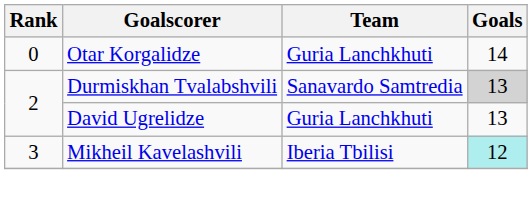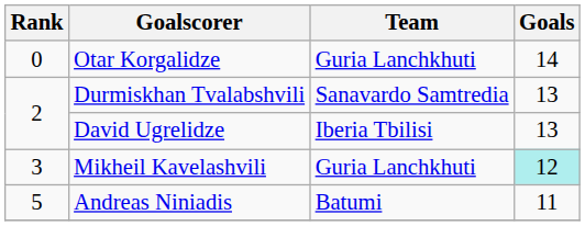Durmiskhan Tvalabshvili | Goals: lightgrey background -> no background
David Ugrelidze | Team: Guria Lanchkhuti -> Iberia Tbilisi
Mikheil Kavelashvili | Team: Iberia Tbilisi -> Guria Lanchkhuti
+ row: 5 | Andreas Niniadis | Batumi | 11
